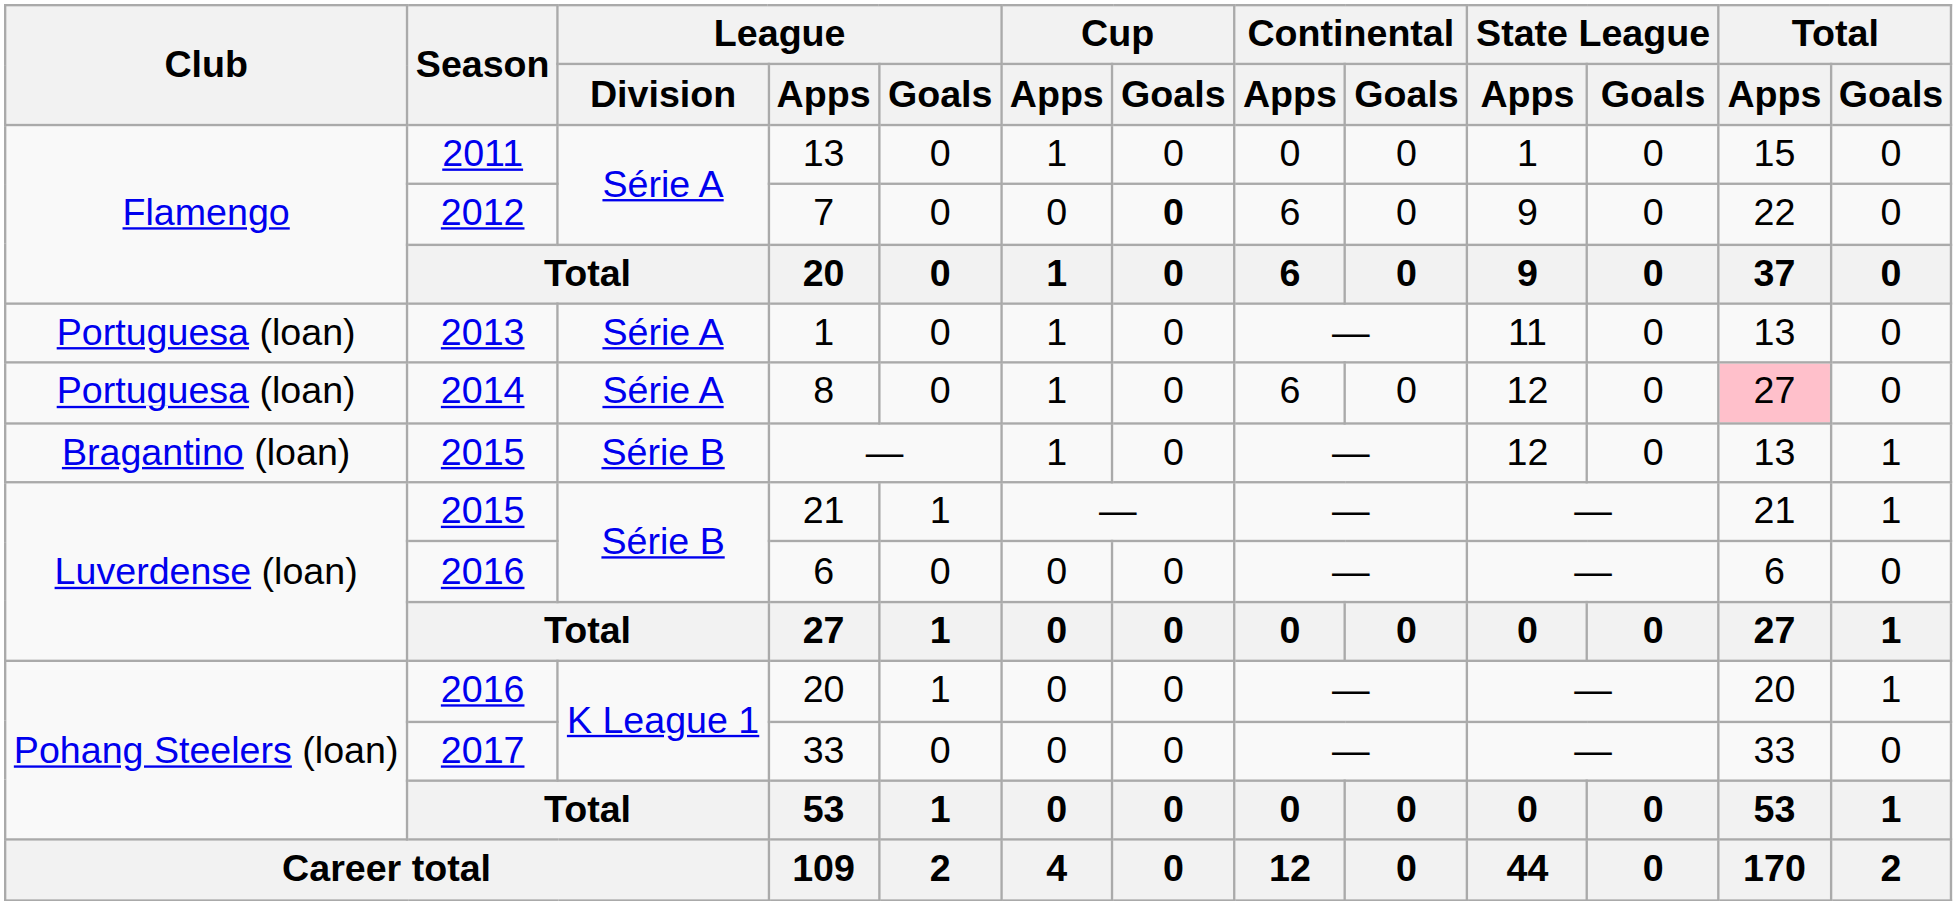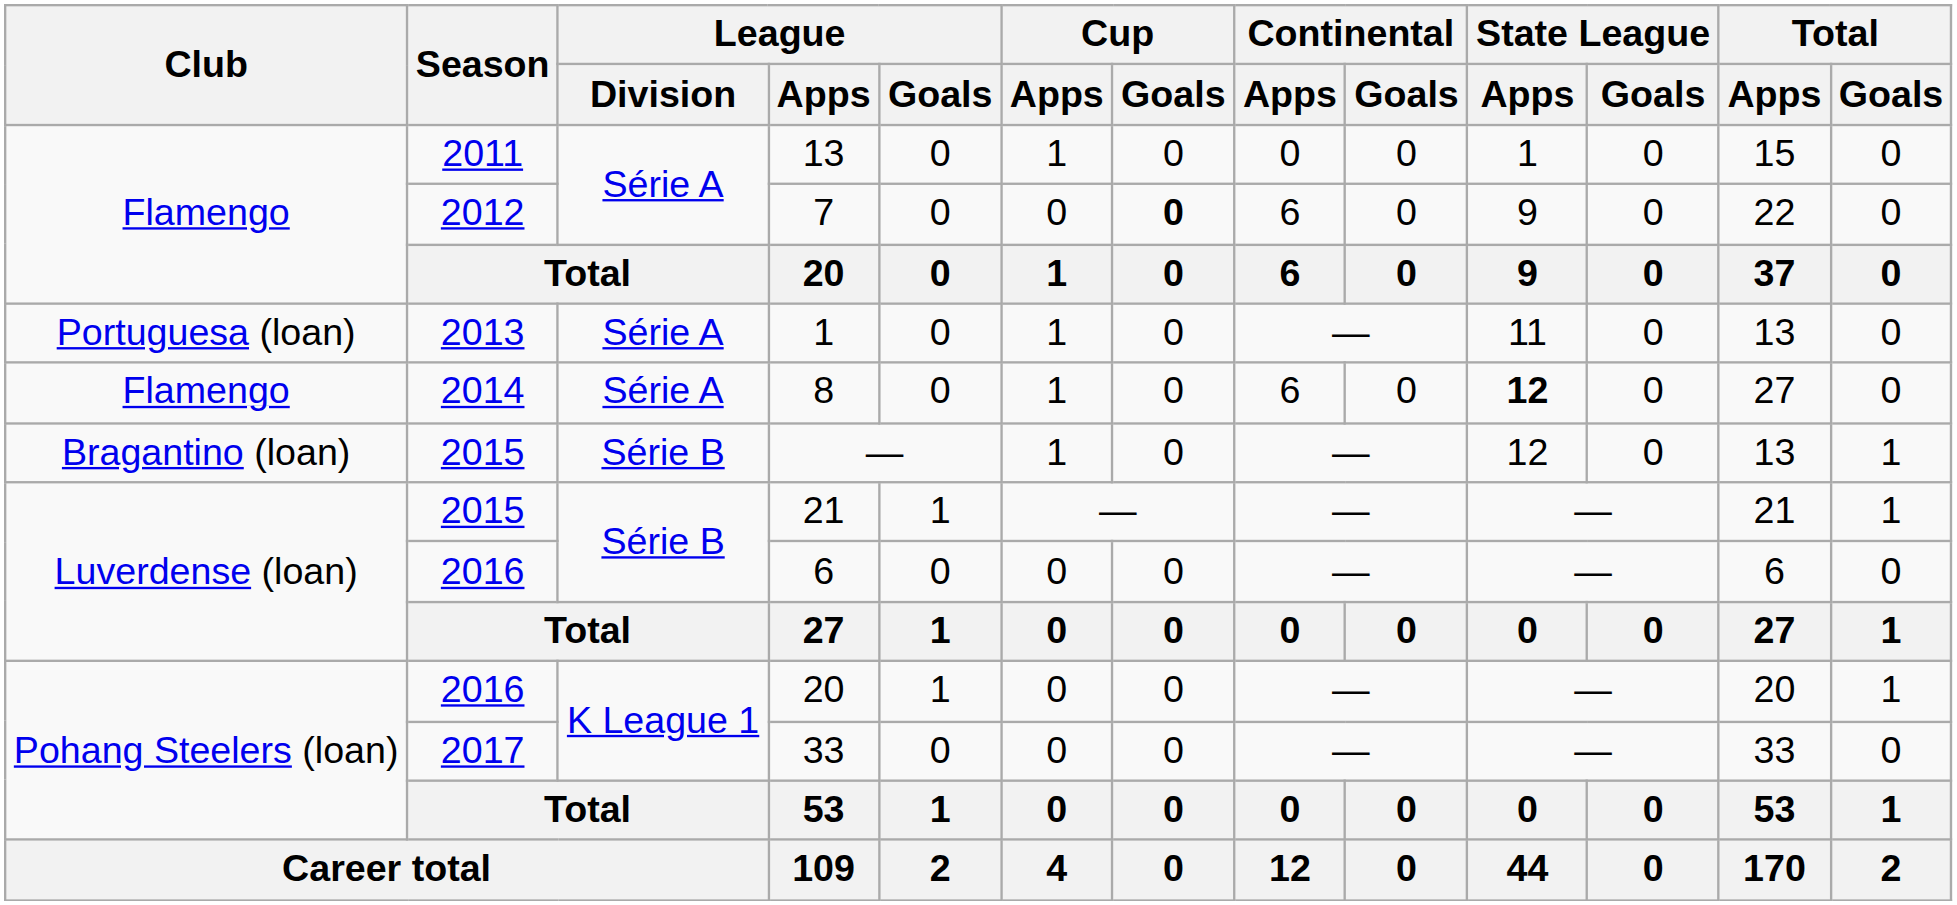8 | Club: Portuguesa (loan) -> Flamengo
8 | State League / Apps: normal -> bold
8 | Total / Apps: pink background -> no background
